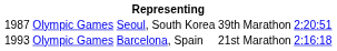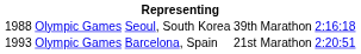Seoul, South Korea | column 1: 1987 -> 1988
Seoul, South Korea | column 6: 2:20:51 -> 2:16:18
Barcelona, Spain | column 6: 2:16:18 -> 2:20:51
